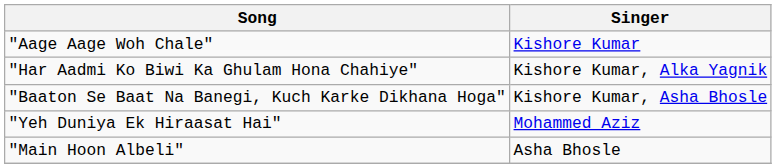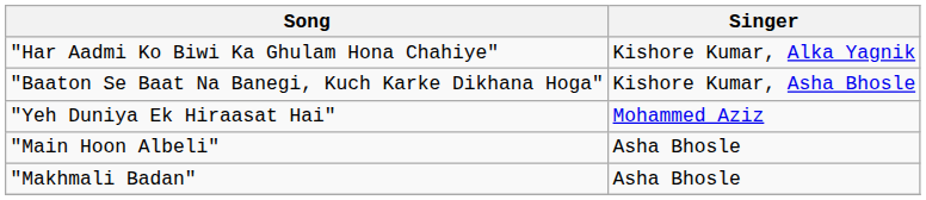- row: "Aage Aage Woh Chale" | Kishore Kumar
+ row: "Makhmali Badan" | Asha Bhosle
